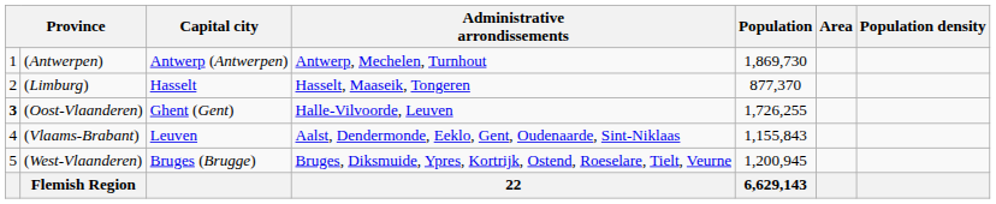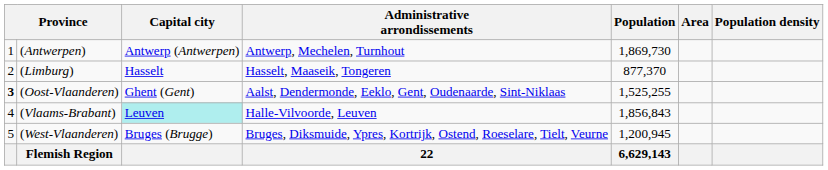(Oost-Vlaanderen) | Administrative arrondissements: Halle-Vilvoorde, Leuven -> Aalst, Dendermonde, Eeklo, Gent, Oudenaarde, Sint-Niklaas
(Oost-Vlaanderen) | Population: 1,726,255 -> 1,525,255
(Vlaams-Brabant) | Capital city: no background -> paleturquoise background
(Vlaams-Brabant) | Administrative arrondissements: Aalst, Dendermonde, Eeklo, Gent, Oudenaarde, Sint-Niklaas -> Halle-Vilvoorde, Leuven
(Vlaams-Brabant) | Population: 1,155,843 -> 1,856,843
